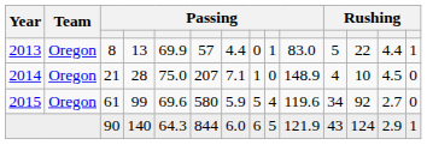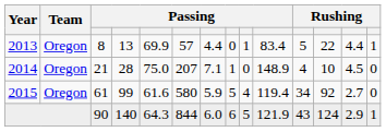2013 | column 10: 83.0 -> 83.4
2015 | column 5: 69.6 -> 61.6
2015 | column 10: 119.6 -> 119.4
